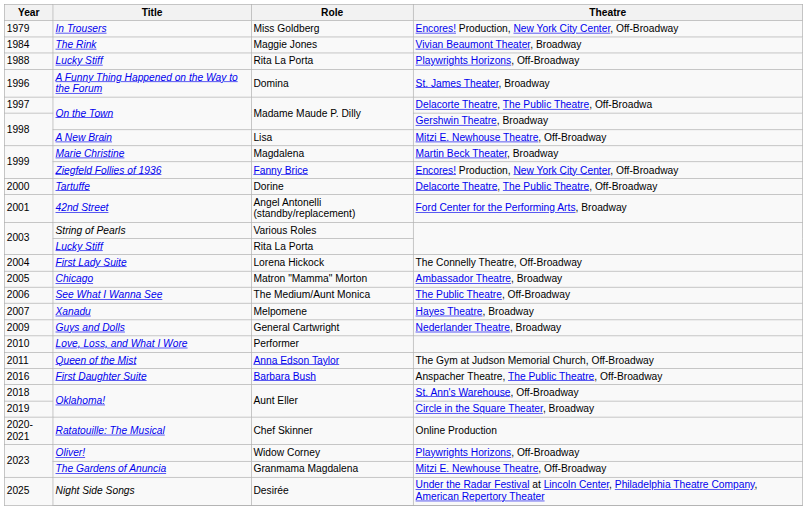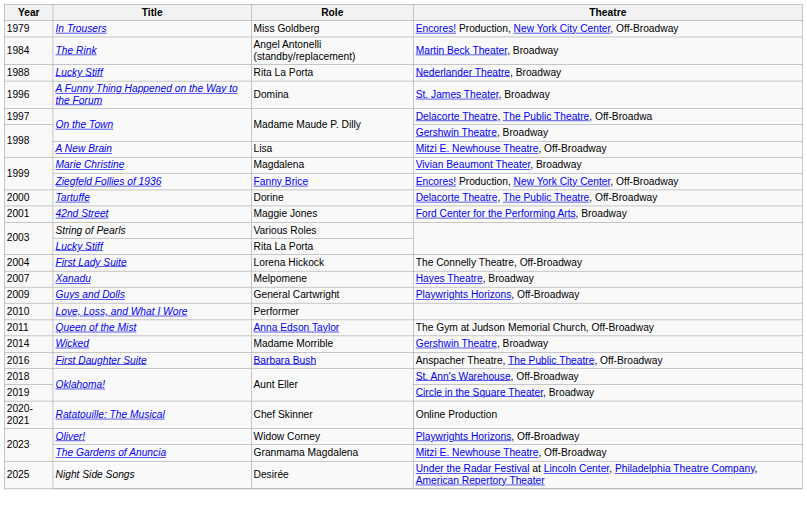The Rink | Role: Maggie Jones -> Angel Antonelli (standby/replacement)
The Rink | Theatre: Vivian Beaumont Theater, Broadway -> Martin Beck Theater, Broadway
1988 / Lucky Stiff | Theatre: Playwrights Horizons, Off-Broadway -> Nederlander Theatre, Broadway
Marie Christine | Theatre: Martin Beck Theater, Broadway -> Vivian Beaumont Theater, Broadway
42nd Street | Role: Angel Antonelli (standby/replacement) -> Maggie Jones
- row: 2005 | Chicago | Matron "Mamma" Morton | Ambassador Theatre, Broadway
- row: 2006 | See What I Wanna See | The Medium/Aunt Monica | The Public Theatre, Off-Broadway
Guys and Dolls | Theatre: Nederlander Theatre, Broadway -> Playwrights Horizons, Off-Broadway
+ row: 2014 | Wicked | Madame Morrible | Gershwin Theatre, Broadway
